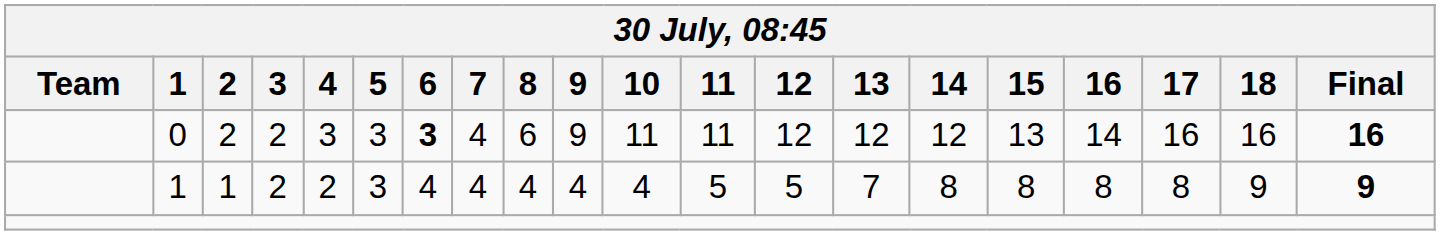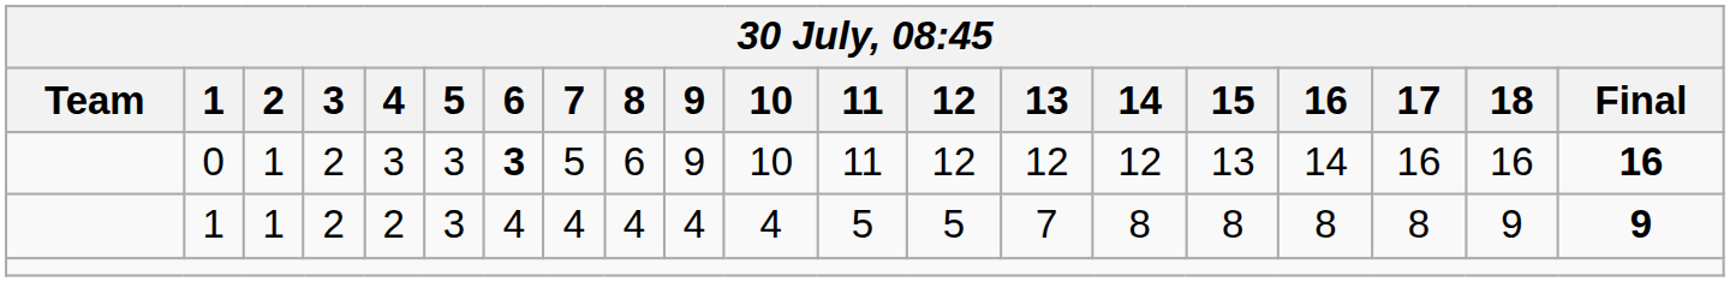0 | 2: 2 -> 1
0 | 7: 4 -> 5
0 | 10: 11 -> 10
